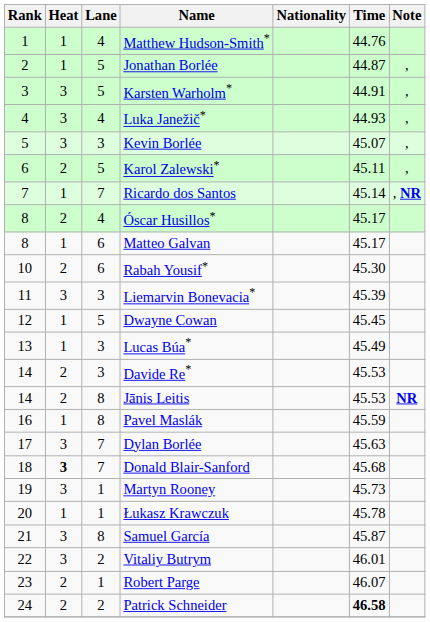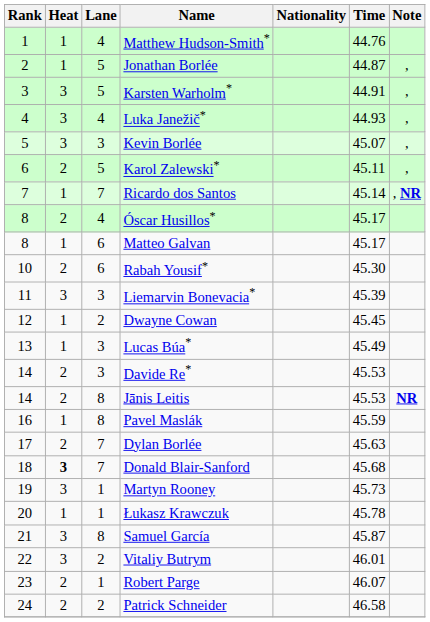Dwayne Cowan | Lane: 5 -> 2
Dylan Borlée | Heat: 3 -> 2
Patrick Schneider | Time: bold -> normal
